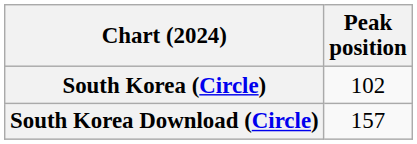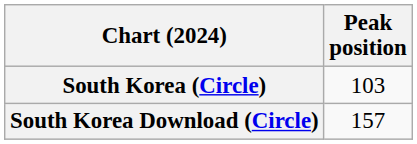South Korea (Circle) | Peak position: 102 -> 103
